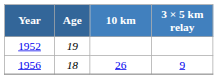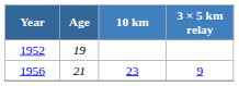1956 | Age: 18 -> 21
1956 | 10 km: 26 -> 23
